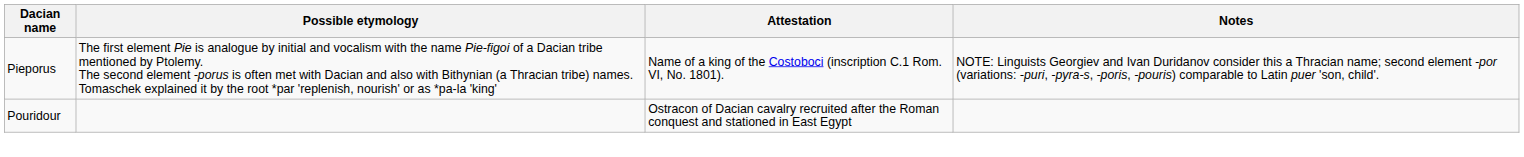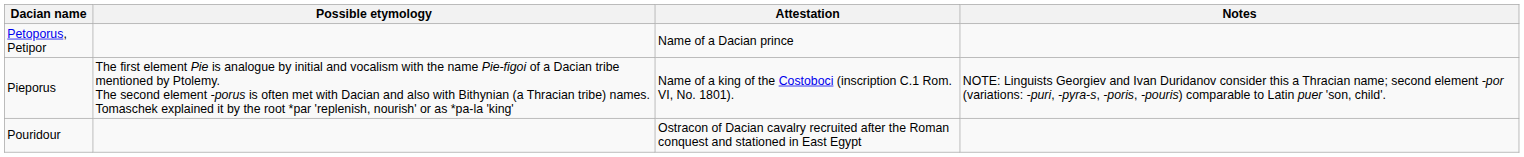+ row: Petoporus, Petipor | Name of a Dacian prince
